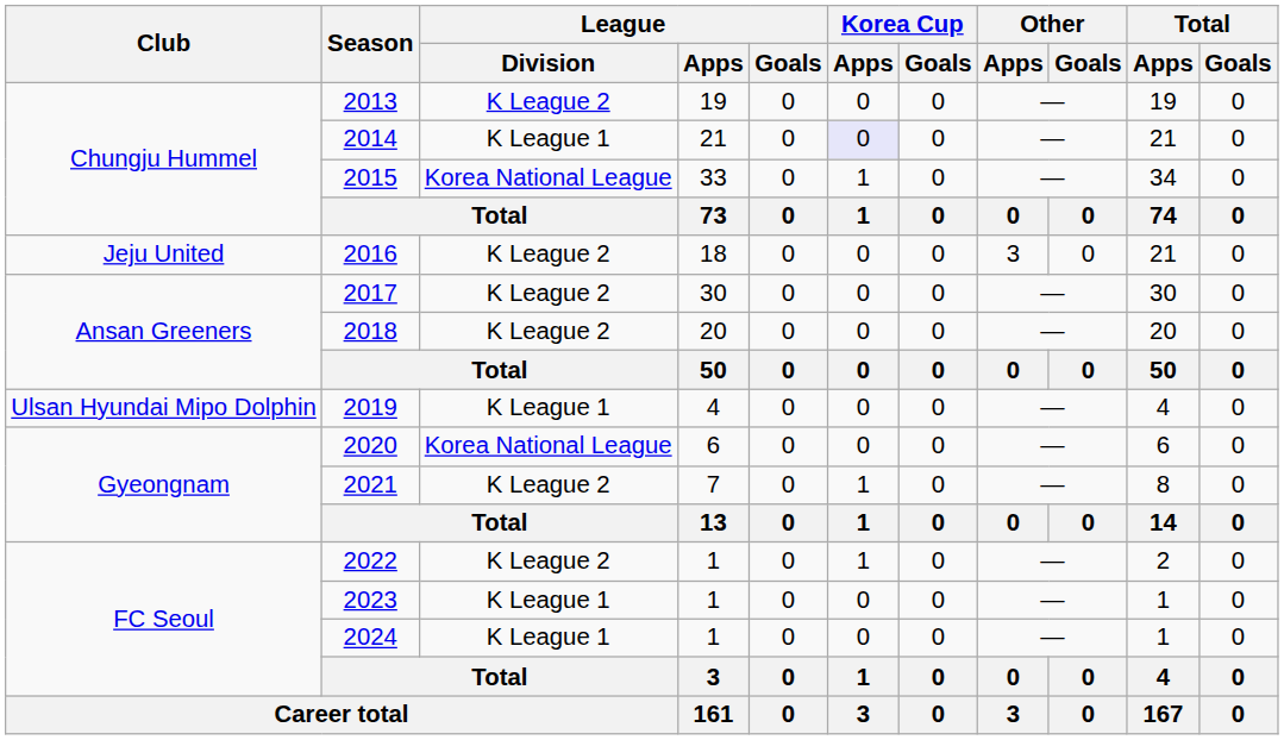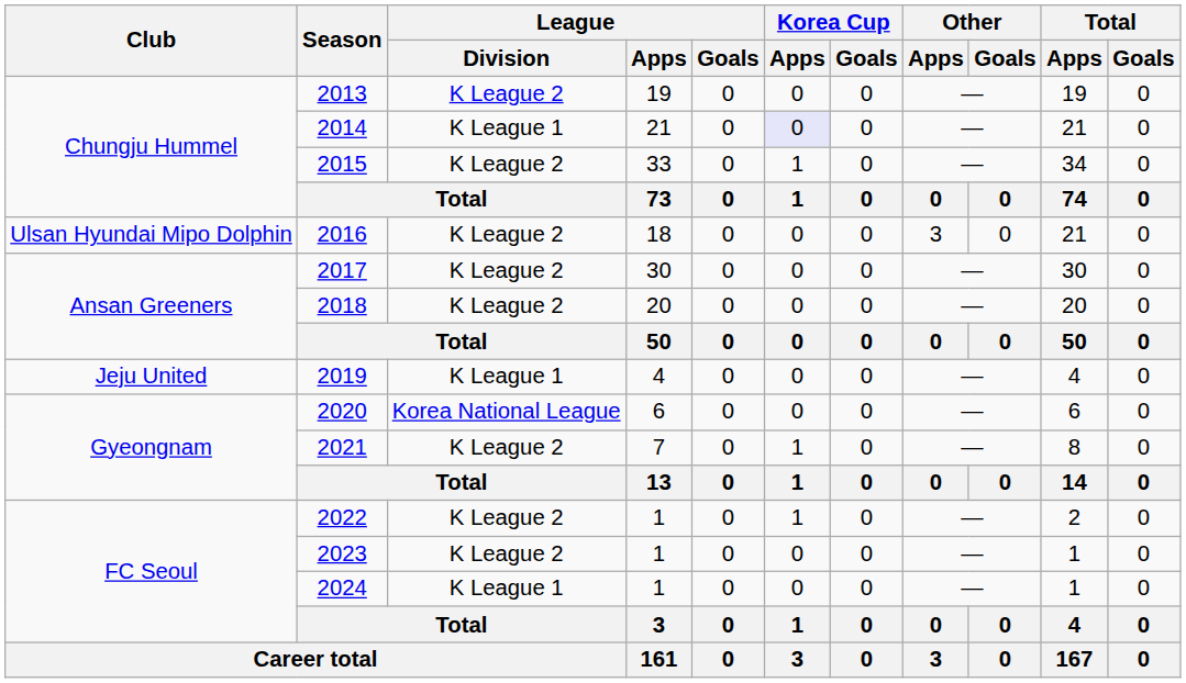2015 | League / Division: Korea National League -> K League 2
2016 | Club: Jeju United -> Ulsan Hyundai Mipo Dolphin
2019 | Club: Ulsan Hyundai Mipo Dolphin -> Jeju United
2023 | League / Division: K League 1 -> K League 2
